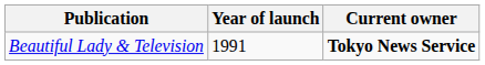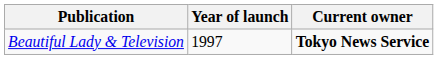Beautiful Lady & Television | Year of launch: 1991 -> 1997
